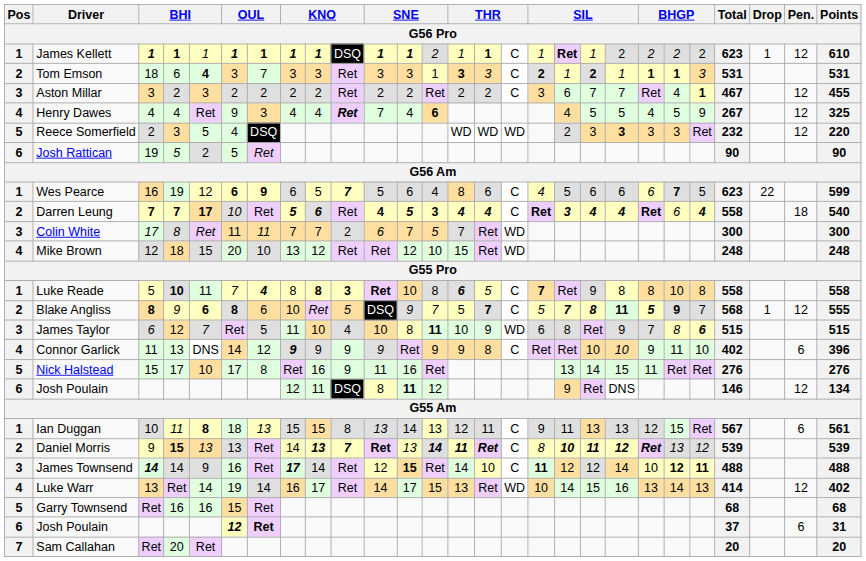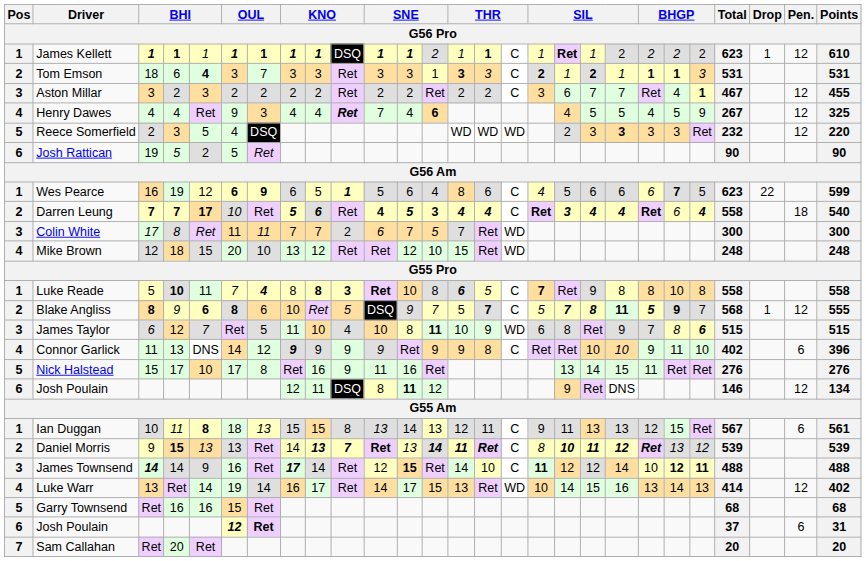Wes Pearce | column 10: 7 -> 1
